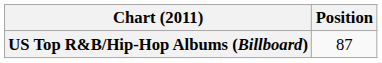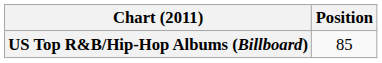US Top R&B/Hip-Hop Albums (Billboard) | Position: 87 -> 85
